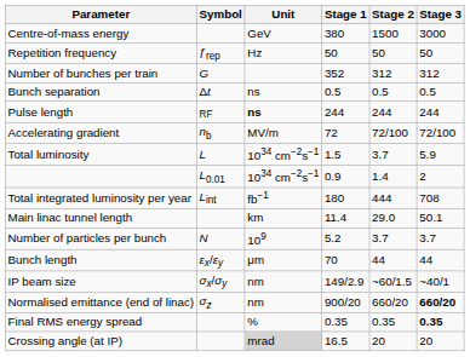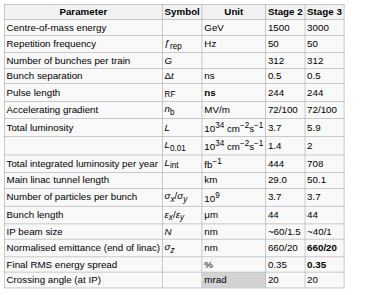- column: Stage 1 | 380 | 50 | 352 | 0.5 | 244 | 72 | 1.5 | 0.9 | 180 | 11.4 | 5.2 | 70 | 149/2.9 | 900/20 | 0.35 | 16.5
Number of particles per bunch | Symbol: N -> σx/σy
IP beam size | Symbol: σx/σy -> N
